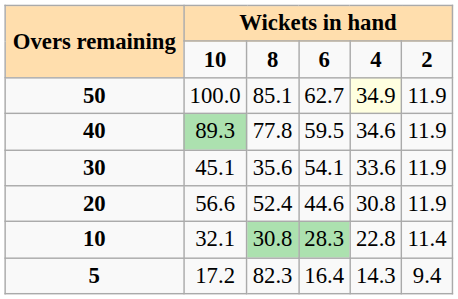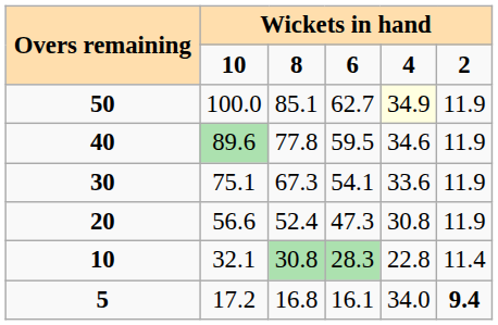40 | column 2: 89.3 -> 89.6
30 | column 2: 45.1 -> 75.1
30 | column 3: 35.6 -> 67.3
20 | column 4: 44.6 -> 47.3
5 | column 3: 82.3 -> 16.8
5 | column 4: 16.4 -> 16.1
5 | column 5: 14.3 -> 34.0
5 | column 6: normal -> bold
